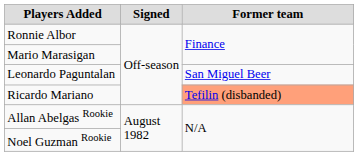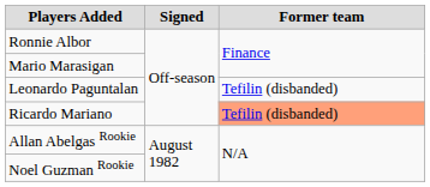Leonardo Paguntalan | Former team: San Miguel Beer -> Tefilin (disbanded)
